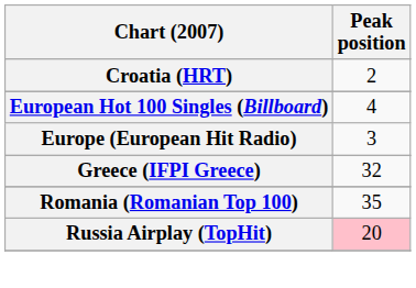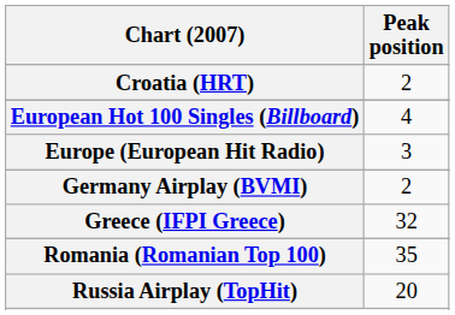+ row: Germany Airplay (BVMI) | 2
Russia Airplay (TopHit) | Peak position: pink background -> no background
